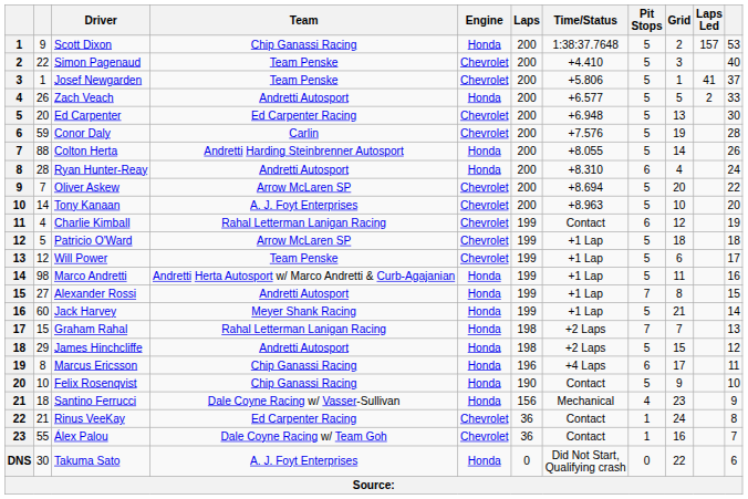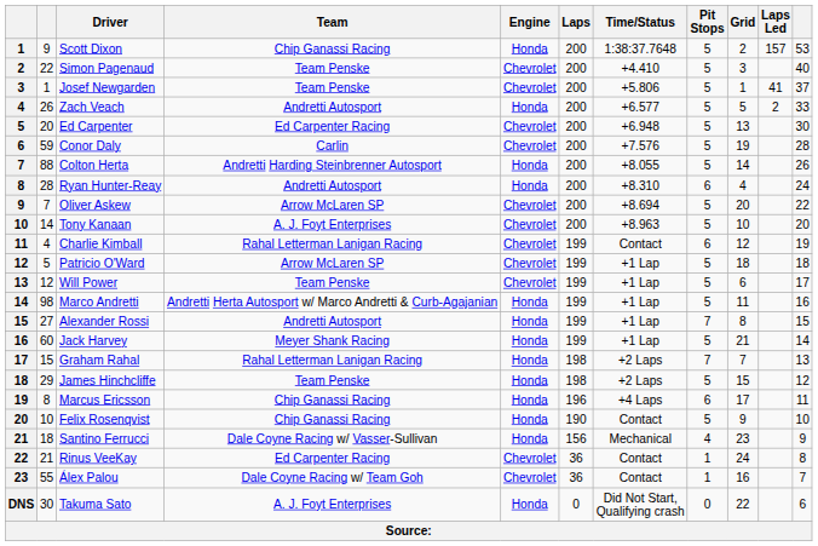James Hinchcliffe | Team: Andretti Autosport -> Team Penske
